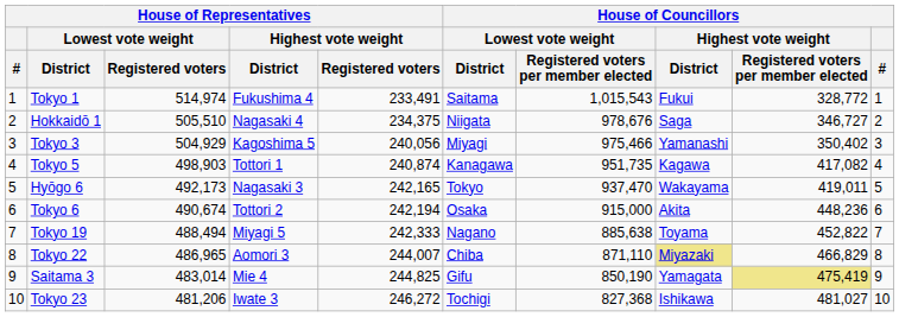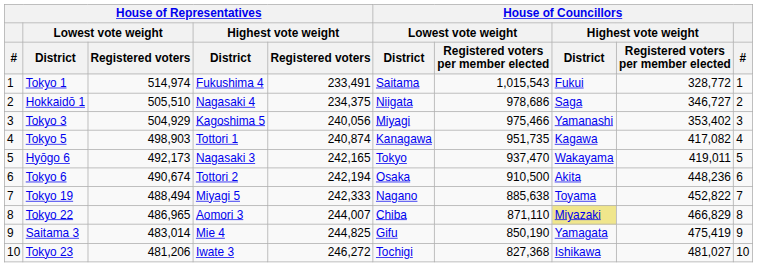Hokkaidō 1 | column 7: 978,676 -> 978,686
Tokyo 3 | column 9: 350,402 -> 353,402
Tokyo 6 | column 7: 915,000 -> 910,500
Saitama 3 | column 9: khaki background -> no background
